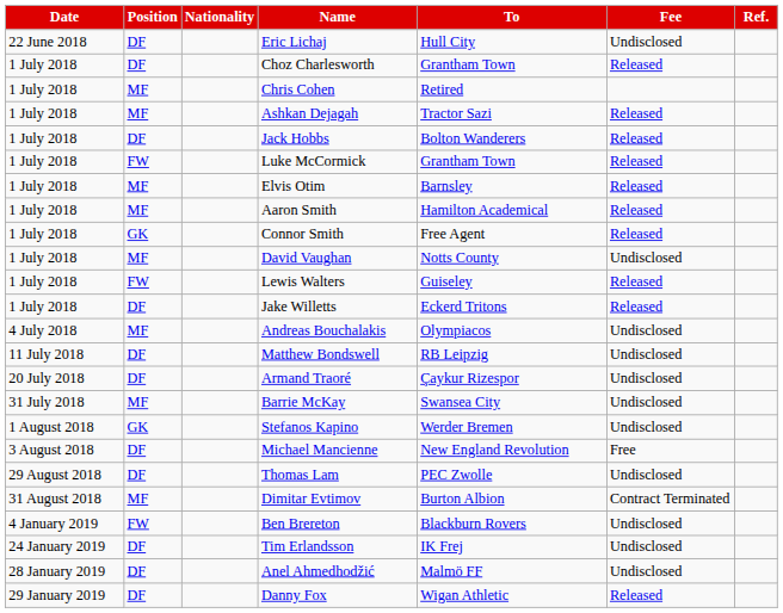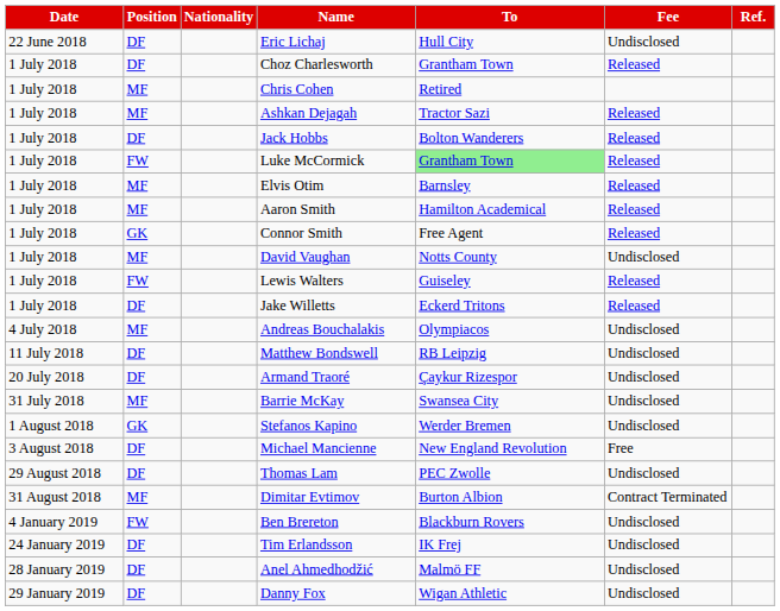Luke McCormick | To: no background -> lightgreen background
Danny Fox | Fee: Released -> Undisclosed
